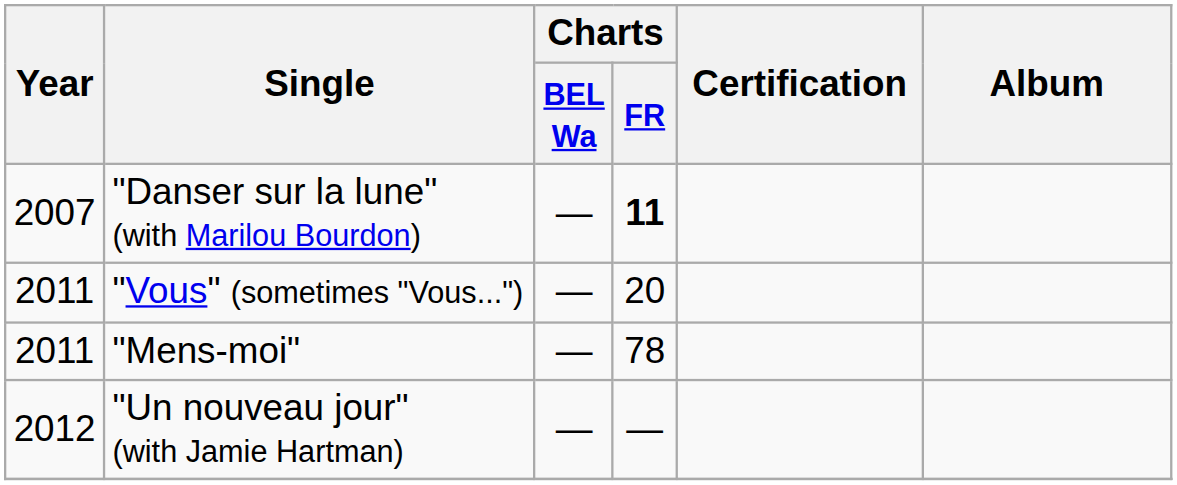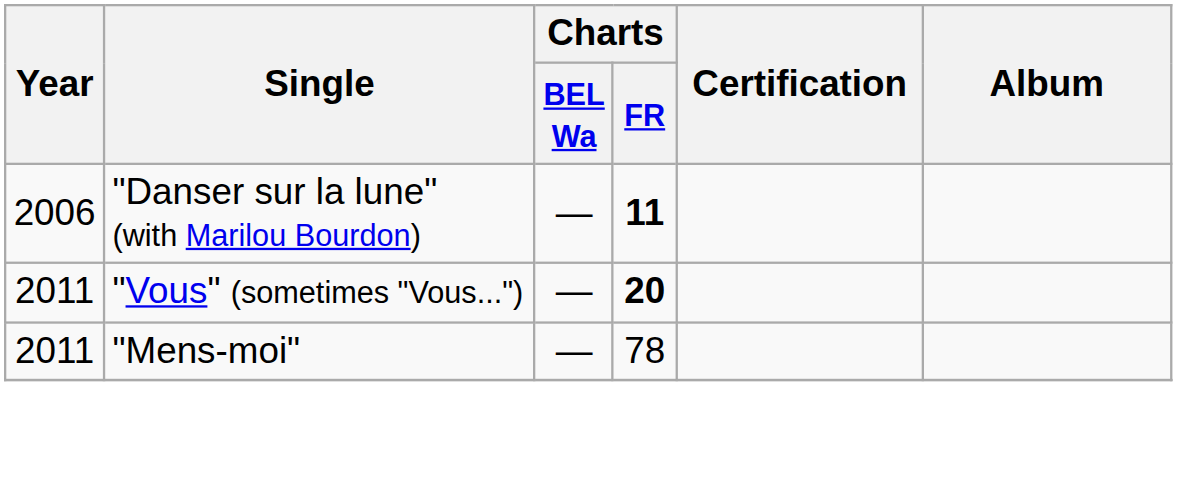"Danser sur la lune" (with Marilou Bourdon) | Year: 2007 -> 2006
"Vous" (sometimes "Vous...") | Charts / FR: normal -> bold
- row: 2012 | "Un nouveau jour" (with Jamie Hartman) | — | —
